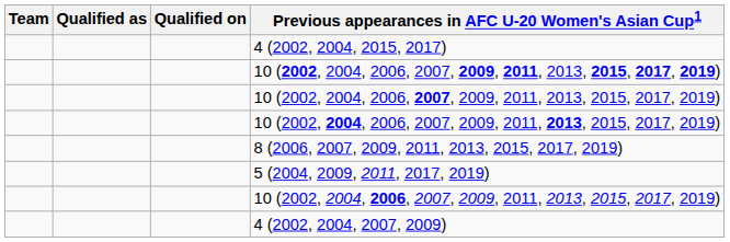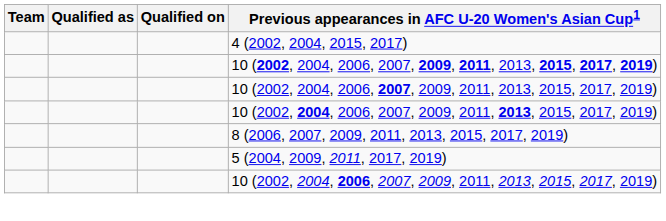- row: 4 (2002, 2004, 2007, 2009)
